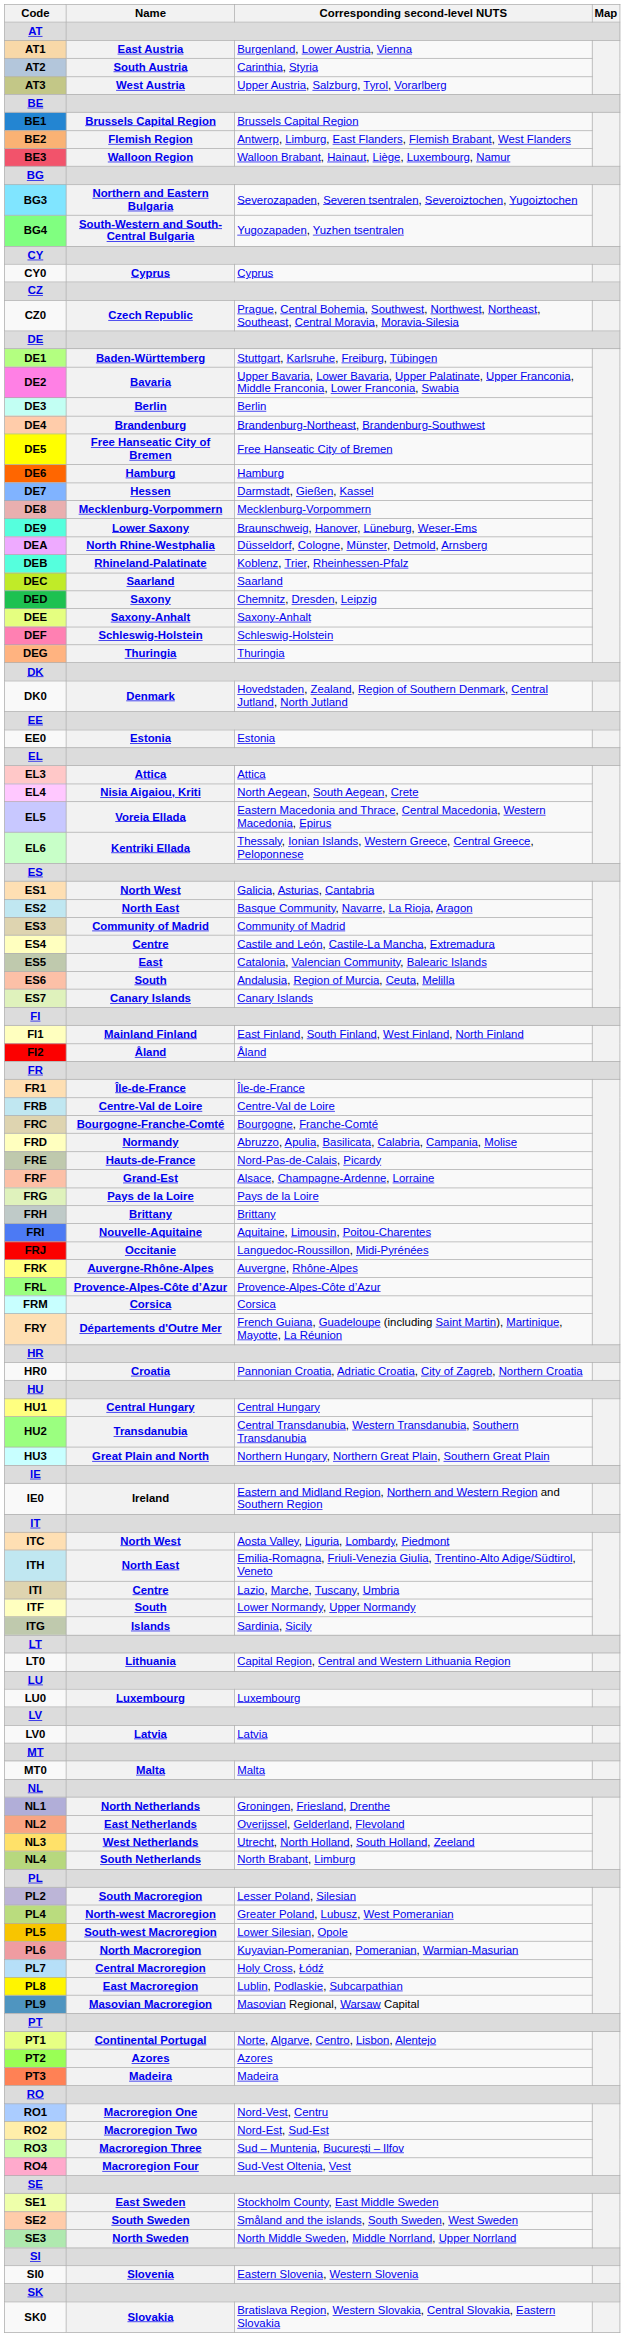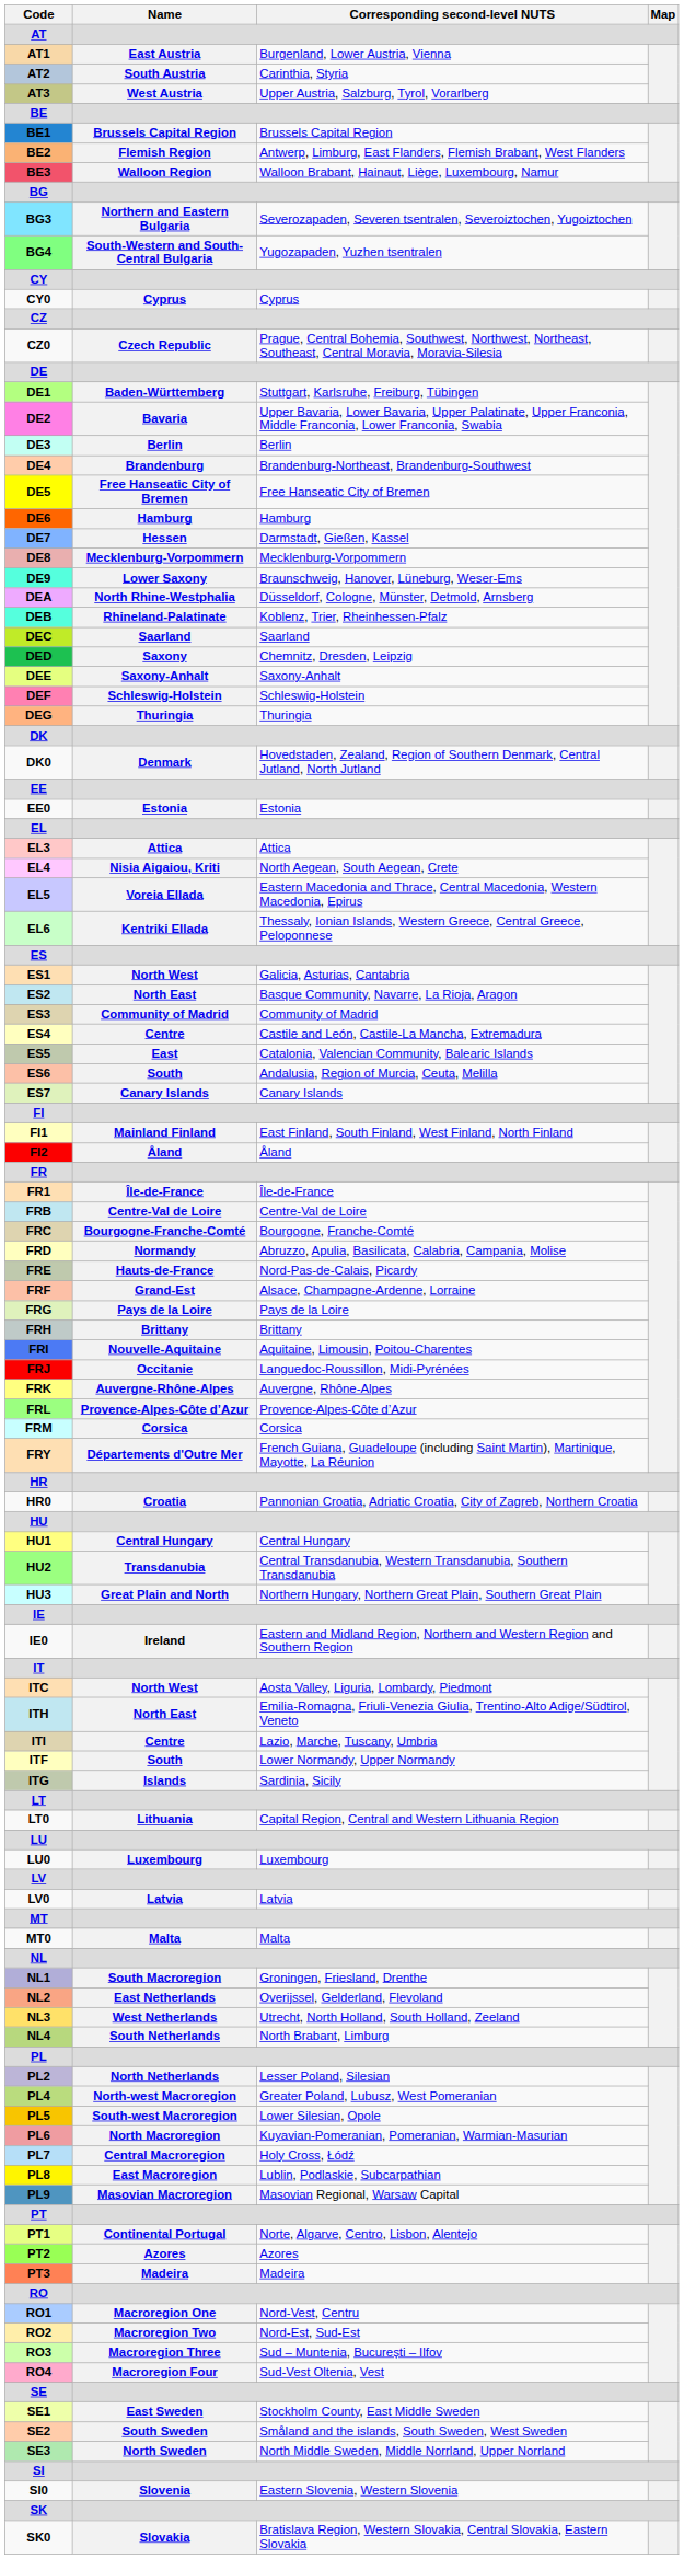NL1 | Name: North Netherlands -> South Macroregion
PL2 | Name: South Macroregion -> North Netherlands
